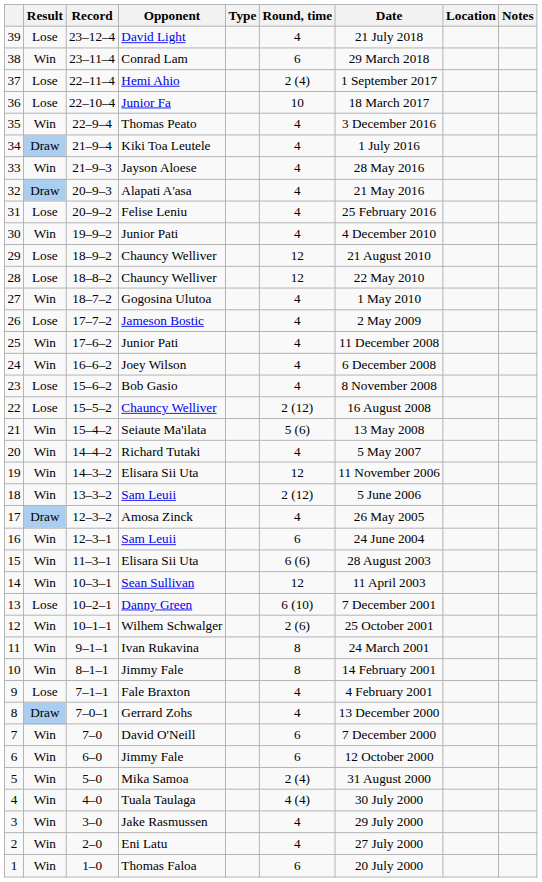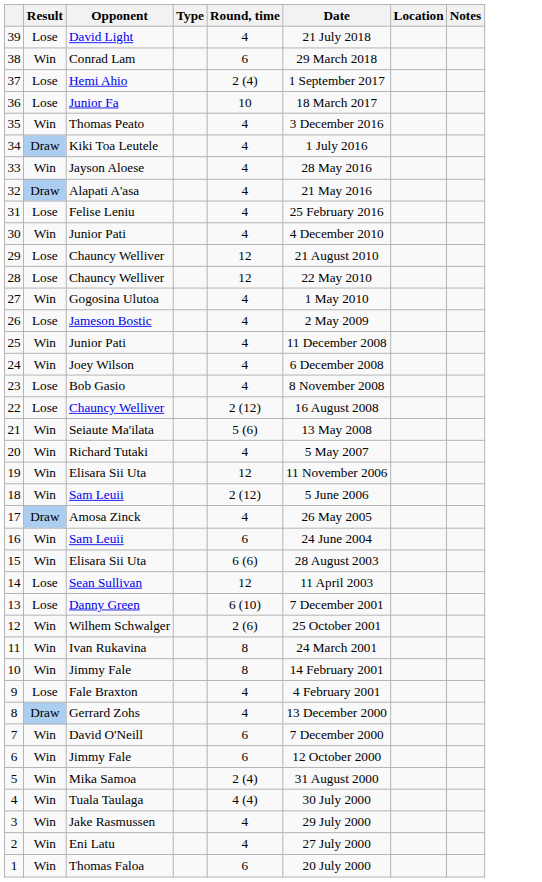- column: Record | 23–12–4 | 23–11–4 | 22–11–4 | 22–10–4 | 22–9–4 | 21–9–4 | 21–9–3 | 20–9–3 | 20–9–2 | 19–9–2 | 18–9–2 | 18–8–2 | 18–7–2 | 17–7–2 | 17–6–2 | 16–6–2 | 15–6–2 | 15–5–2 | 15–4–2 | 14–4–2 | 14–3–2 | 13–3–2 | 12–3–2 | 12–3–1 | 11–3–1 | 10–3–1 | 10–2–1 | 10–1–1 | 9–1–1 | 8–1–1 | 7–1–1 | 7–0–1 | 7–0 | 6–0 | 5–0 | 4–0 | 3–0 | 2–0 | 1–0
14 | Result: Win -> Lose
